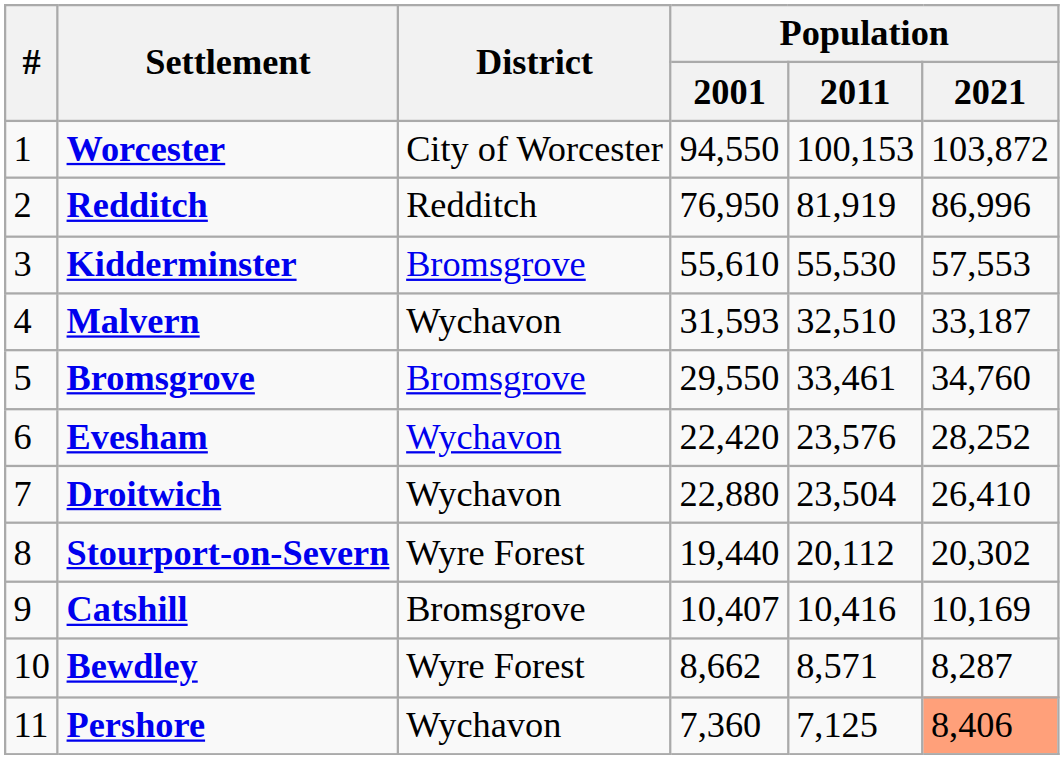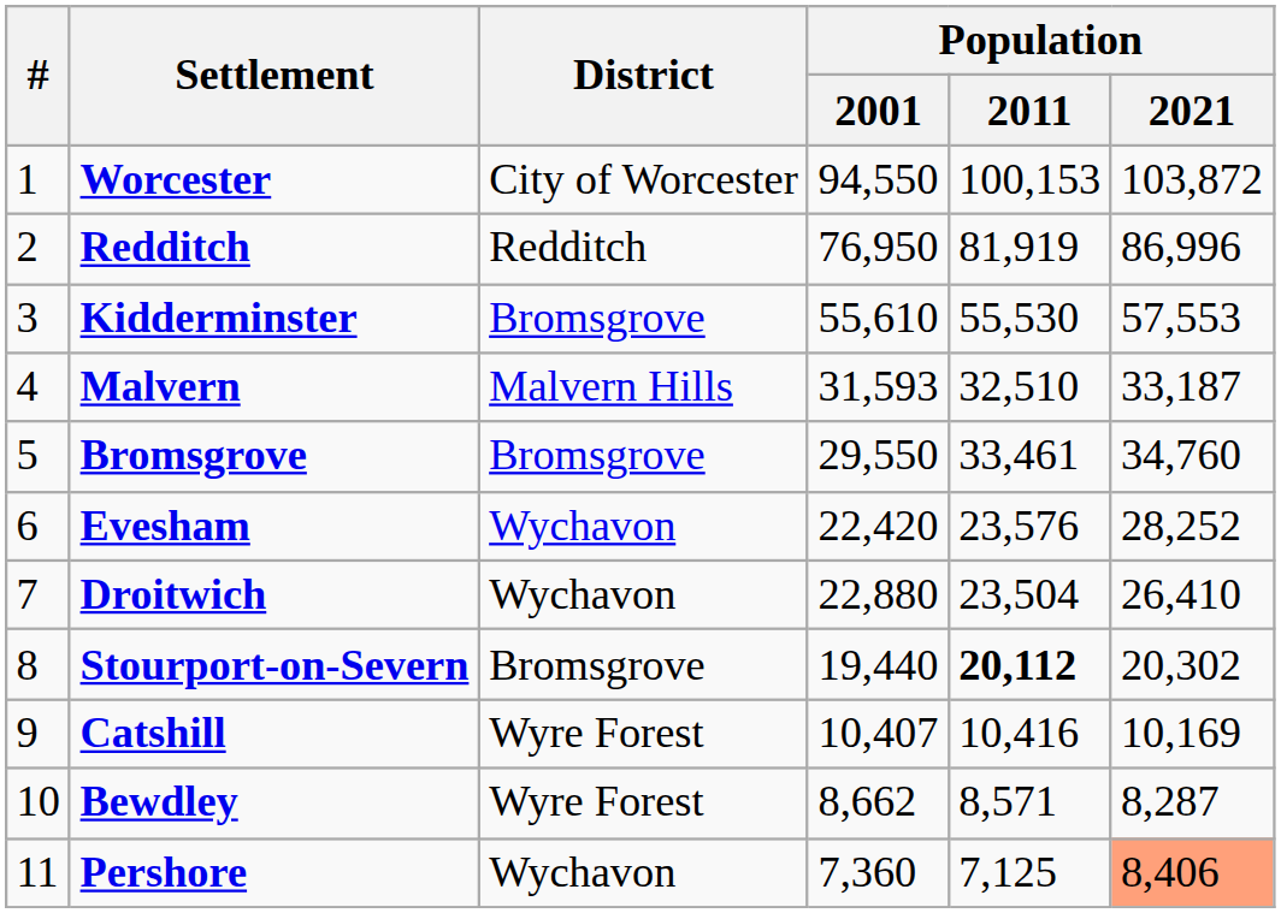Malvern | District: Wychavon -> Malvern Hills
Stourport-on-Severn | District: Wyre Forest -> Bromsgrove
Stourport-on-Severn | Population / 2011: normal -> bold
Catshill | District: Bromsgrove -> Wyre Forest
